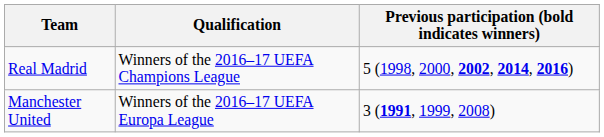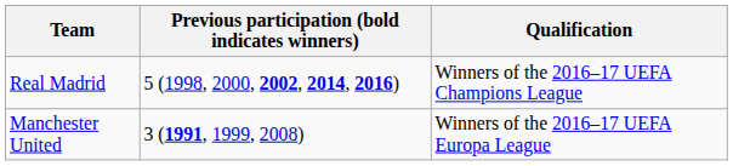columns swapped: Qualification <-> Previous participation (bold indicates winners)
